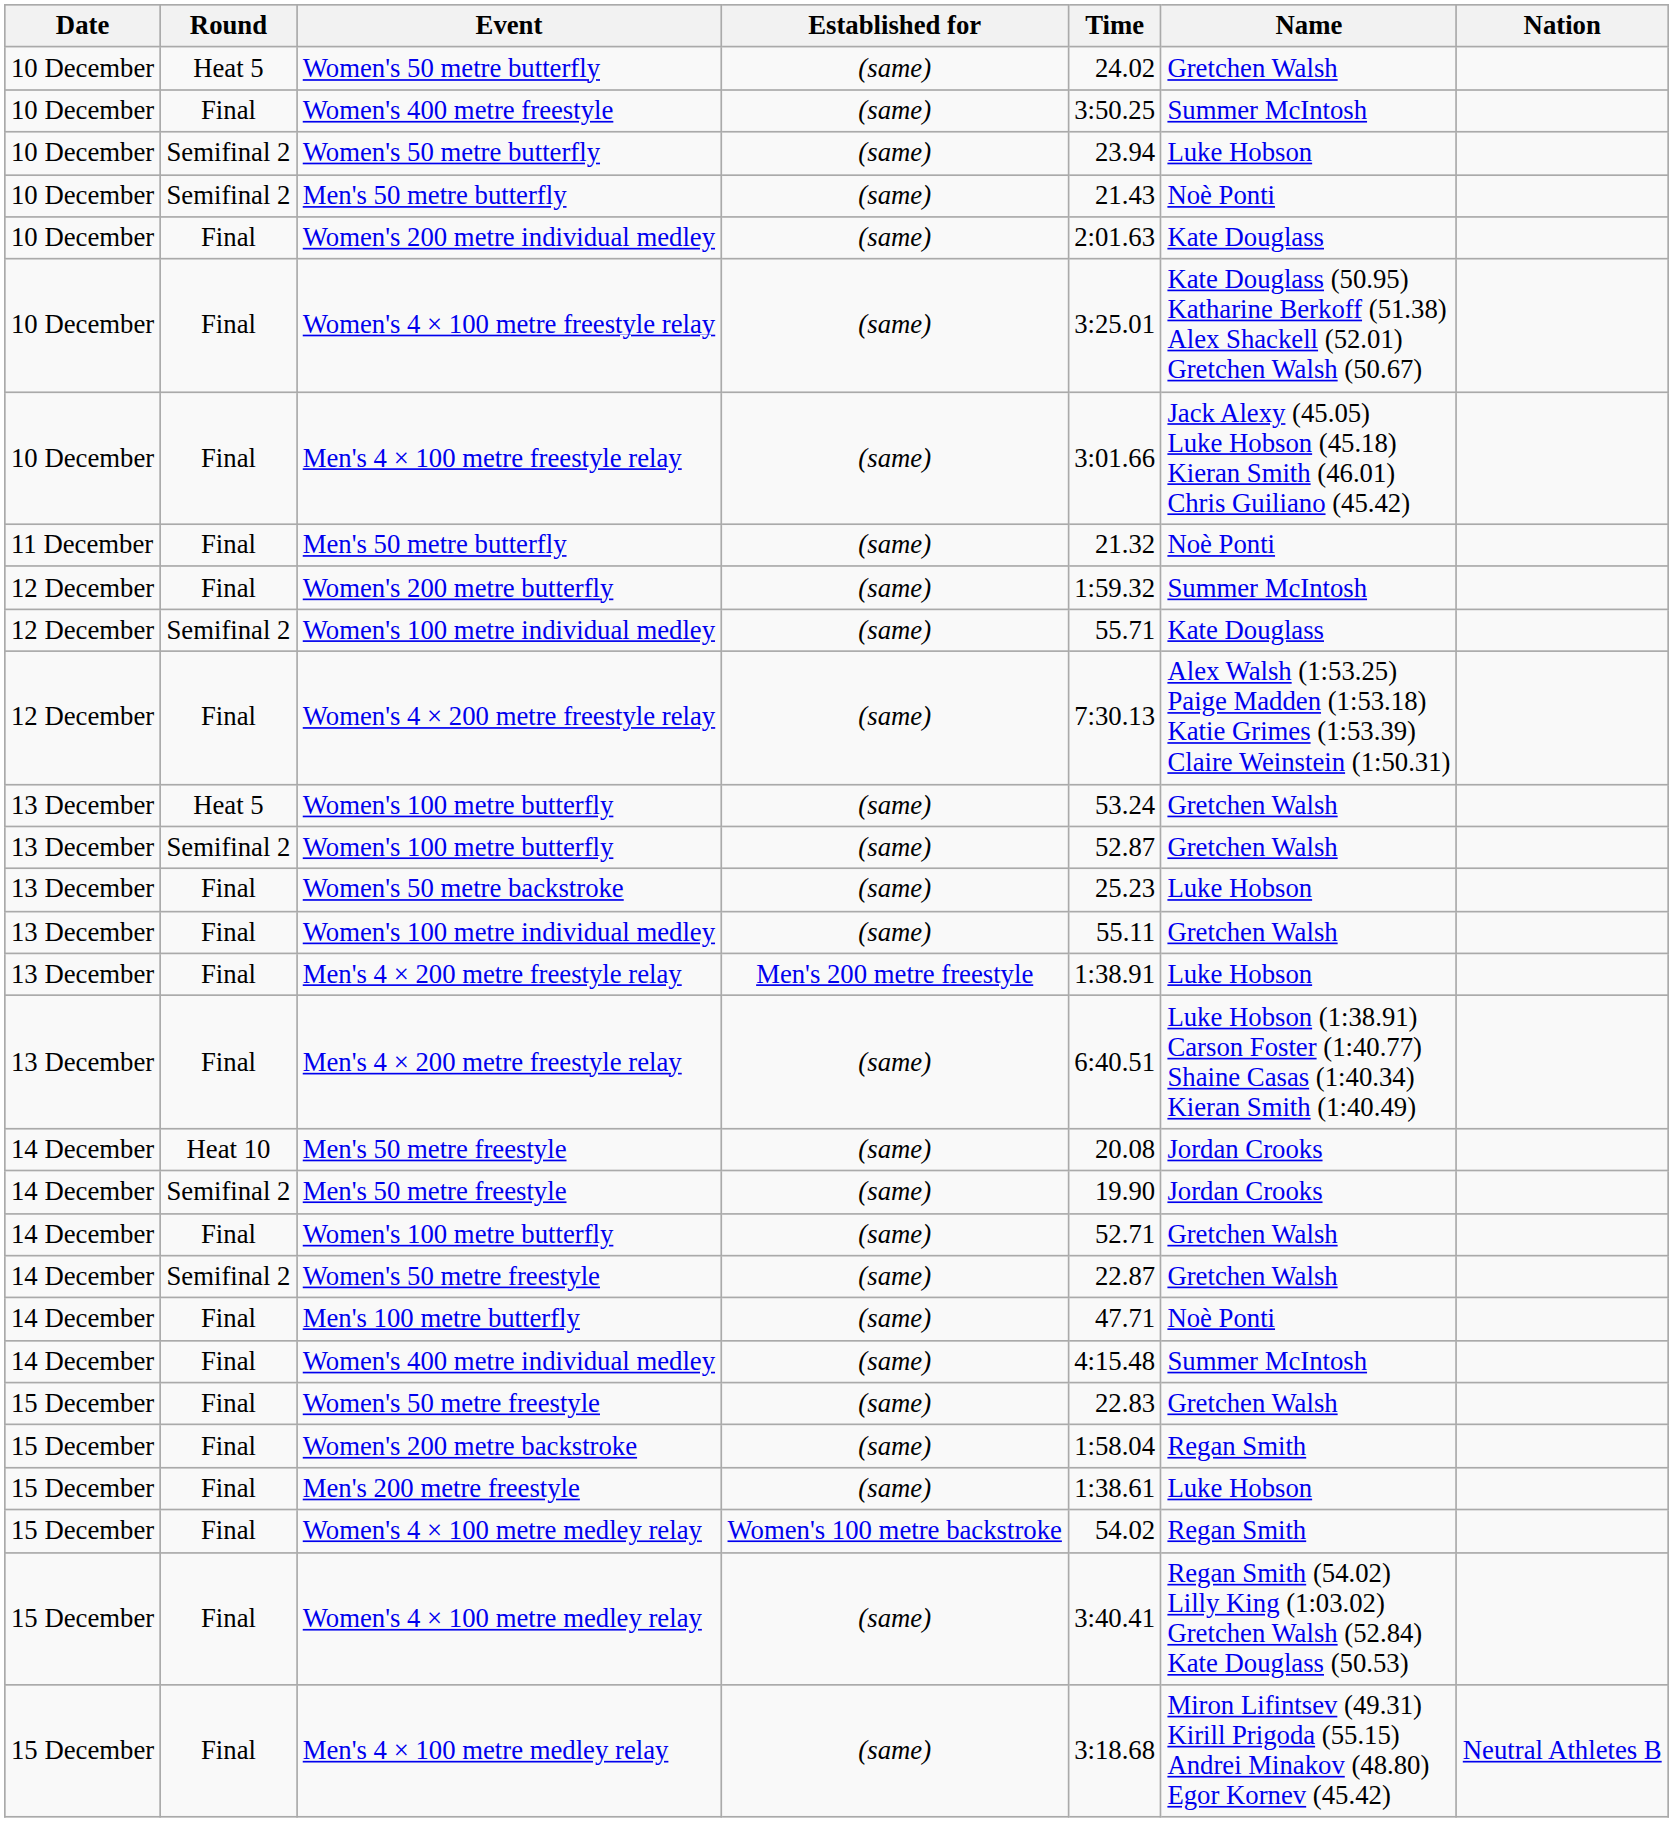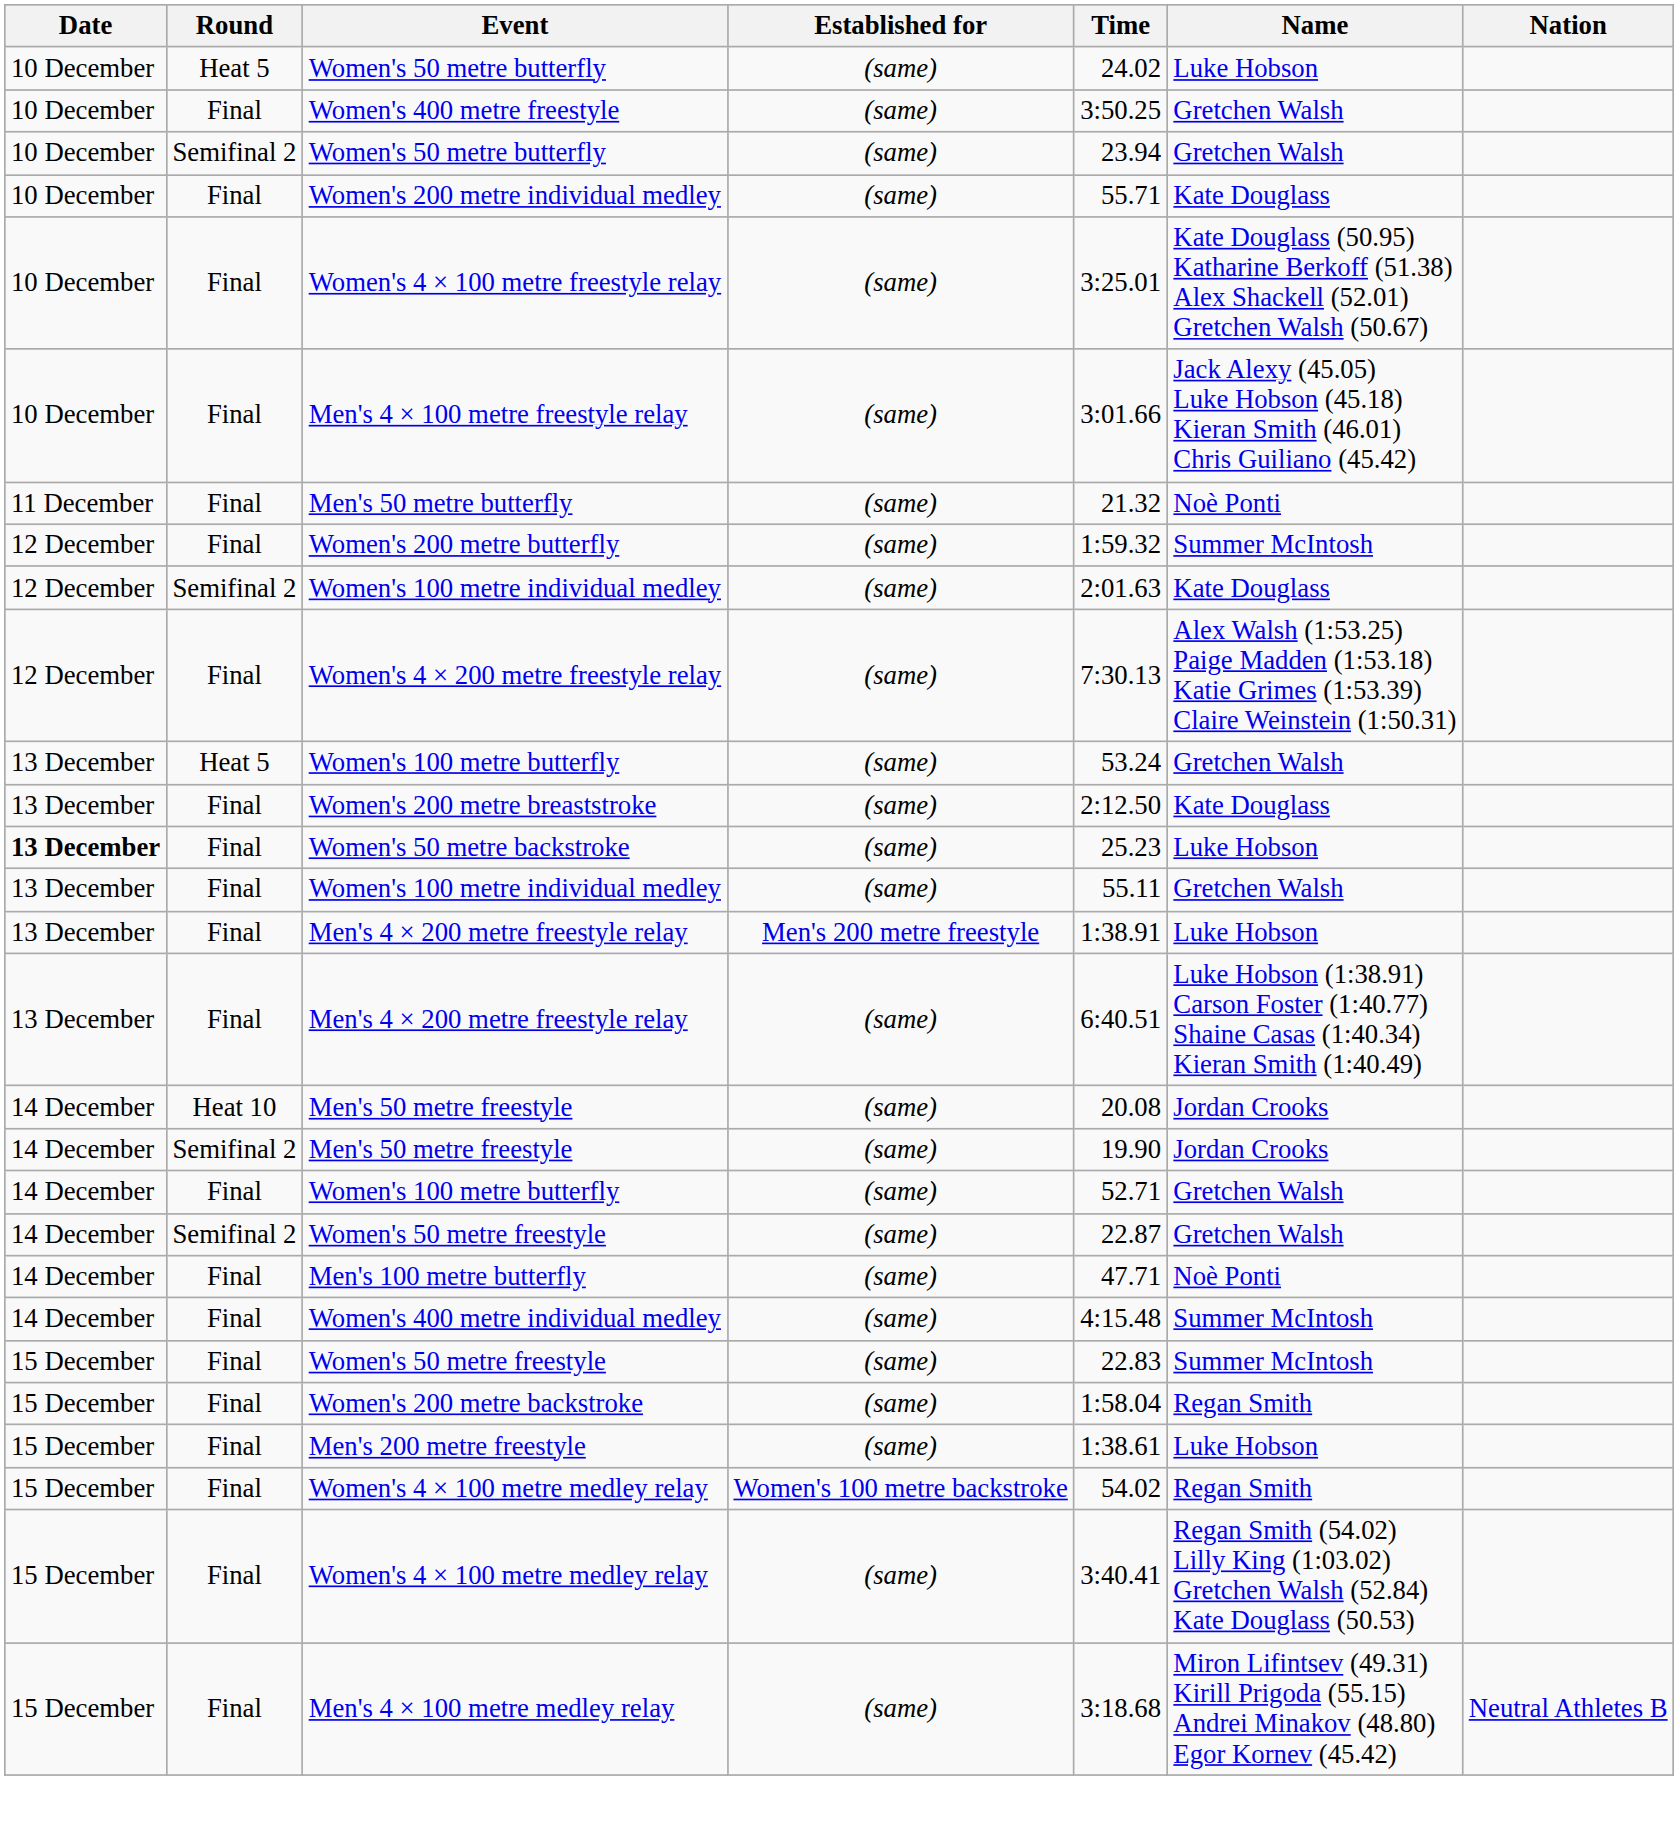Heat 5 / Women's 50 metre butterfly | Name: Gretchen Walsh -> Luke Hobson
Women's 400 metre freestyle | Name: Summer McIntosh -> Gretchen Walsh
Semifinal 2 / Women's 50 metre butterfly | Name: Luke Hobson -> Gretchen Walsh
- row: 10 December | Semifinal 2 | Men's 50 metre butterfly | (same) | 21.43 | Noè Ponti
Women's 200 metre individual medley | Time: 2:01.63 -> 55.71
Semifinal 2 / Women's 100 metre individual medley | Time: 55.71 -> 2:01.63
- row: 13 December | Semifinal 2 | Women's 100 metre butterfly | (same) | 52.87 | Gretchen Walsh
+ row: 13 December | Final | Women's 200 metre breaststroke | (same) | 2:12.50 | Kate Douglass
Women's 50 metre backstroke | Date: normal -> bold
Final / Women's 50 metre freestyle | Name: Gretchen Walsh -> Summer McIntosh
